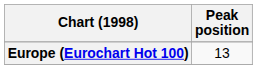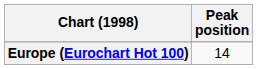Europe (Eurochart Hot 100) | Peak position: 13 -> 14
